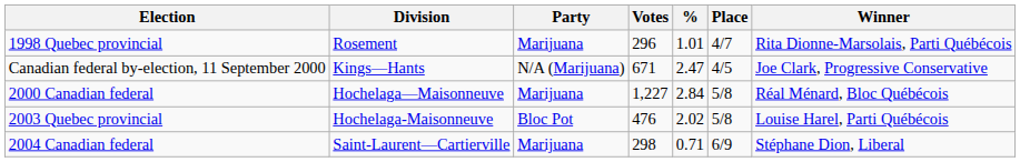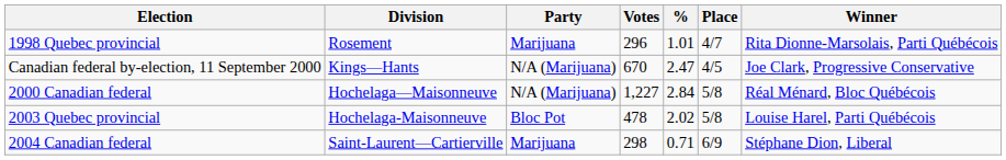Canadian federal by-election, 11 September 2000 | Votes: 671 -> 670
2000 Canadian federal | Party: Marijuana -> N/A (Marijuana)
2003 Quebec provincial | Votes: 476 -> 478
